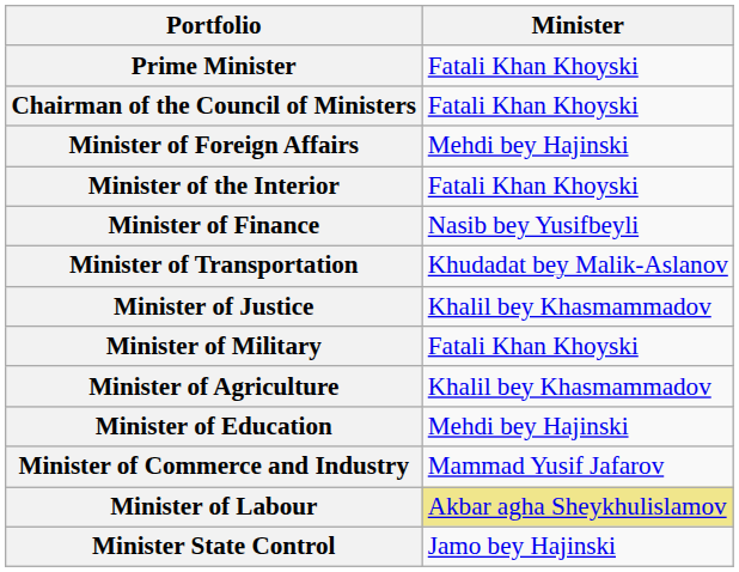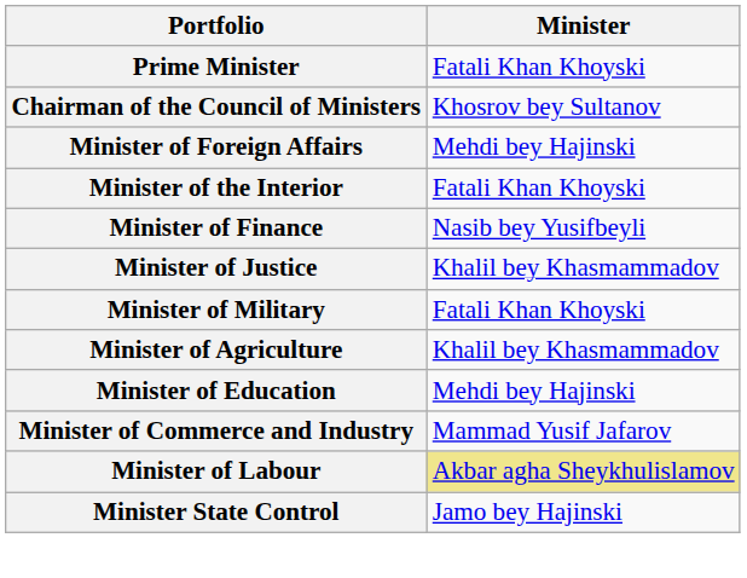Chairman of the Council of Ministers | Minister: Fatali Khan Khoyski -> Khosrov bey Sultanov
- row: Minister of Transportation | Khudadat bey Malik-Aslanov
